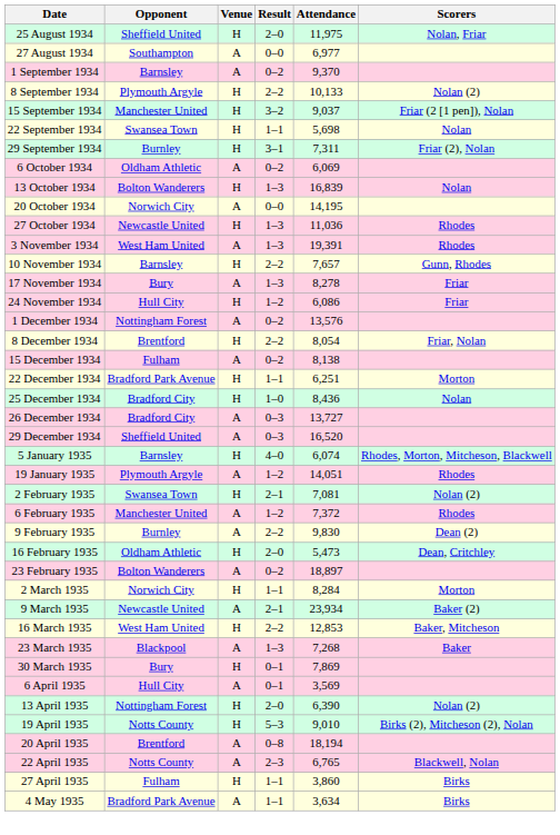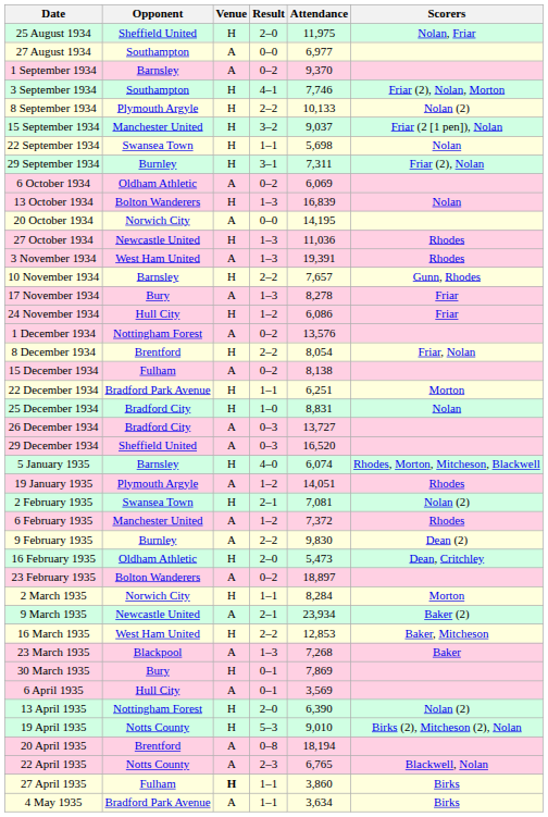+ row: 3 September 1934 | Southampton | H | 4–1 | 7,746 | Friar (2), Nolan, Morton
25 December 1934 | Attendance: 8,436 -> 8,831
27 April 1935 | Venue: normal -> bold
